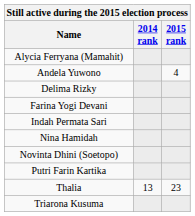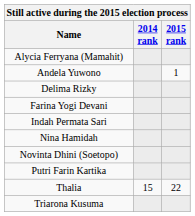Andela Yuwono | 2015 rank: 4 -> 1
Thalia | 2014 rank: 13 -> 15
Thalia | 2015 rank: 23 -> 22
